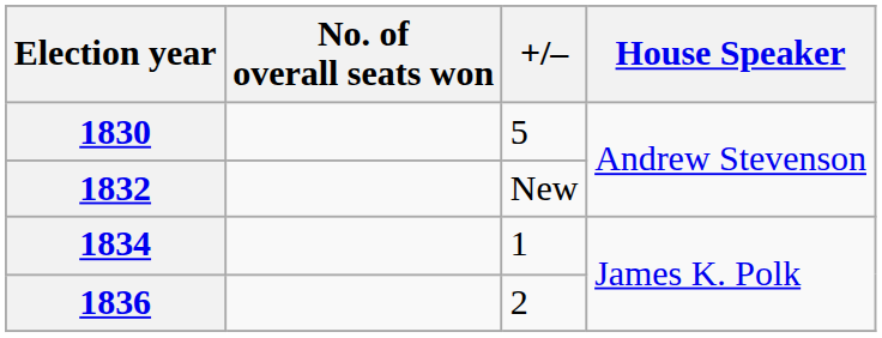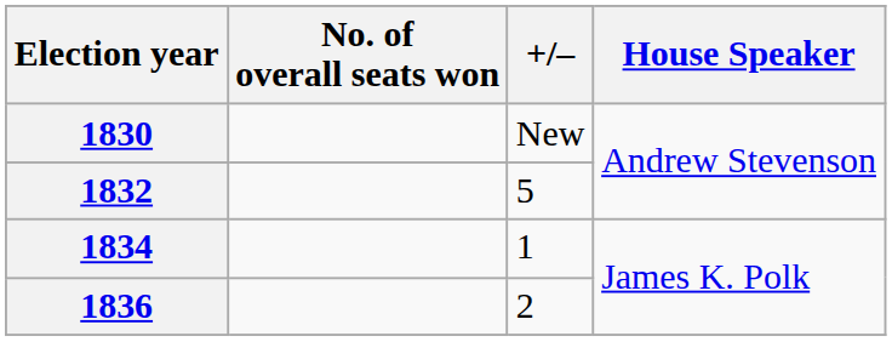1830 | +/–: 5 -> New
1832 | +/–: New -> 5
